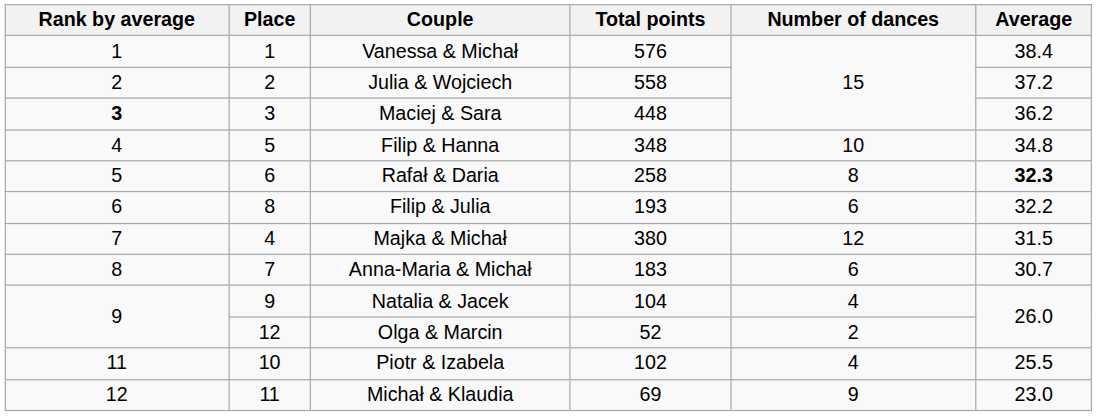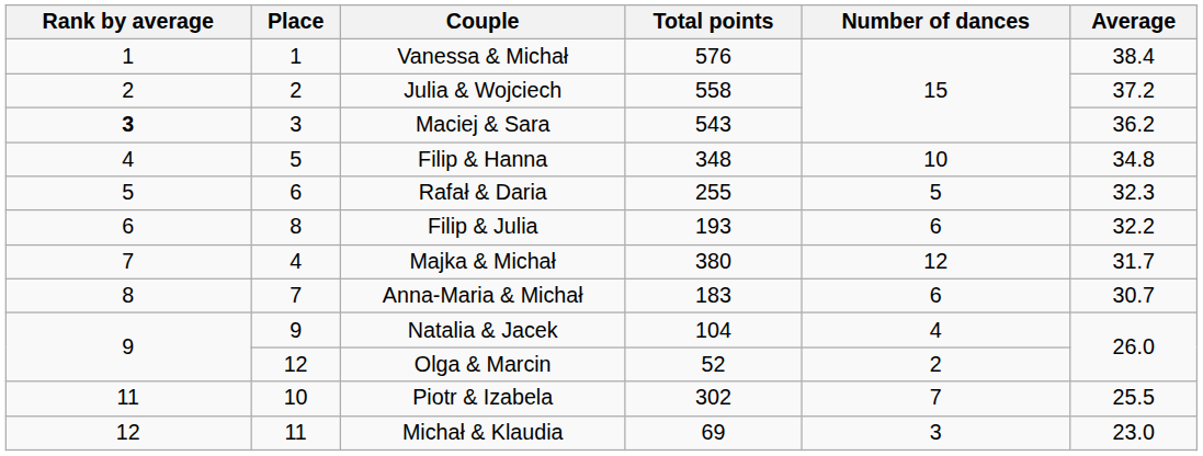Maciej & Sara | Total points: 448 -> 543
Rafał & Daria | Total points: 258 -> 255
Rafał & Daria | Number of dances: 8 -> 5
Rafał & Daria | Average: bold -> normal
Majka & Michał | Average: 31.5 -> 31.7
Piotr & Izabela | Total points: 102 -> 302
Piotr & Izabela | Number of dances: 4 -> 7
Michał & Klaudia | Number of dances: 9 -> 3
